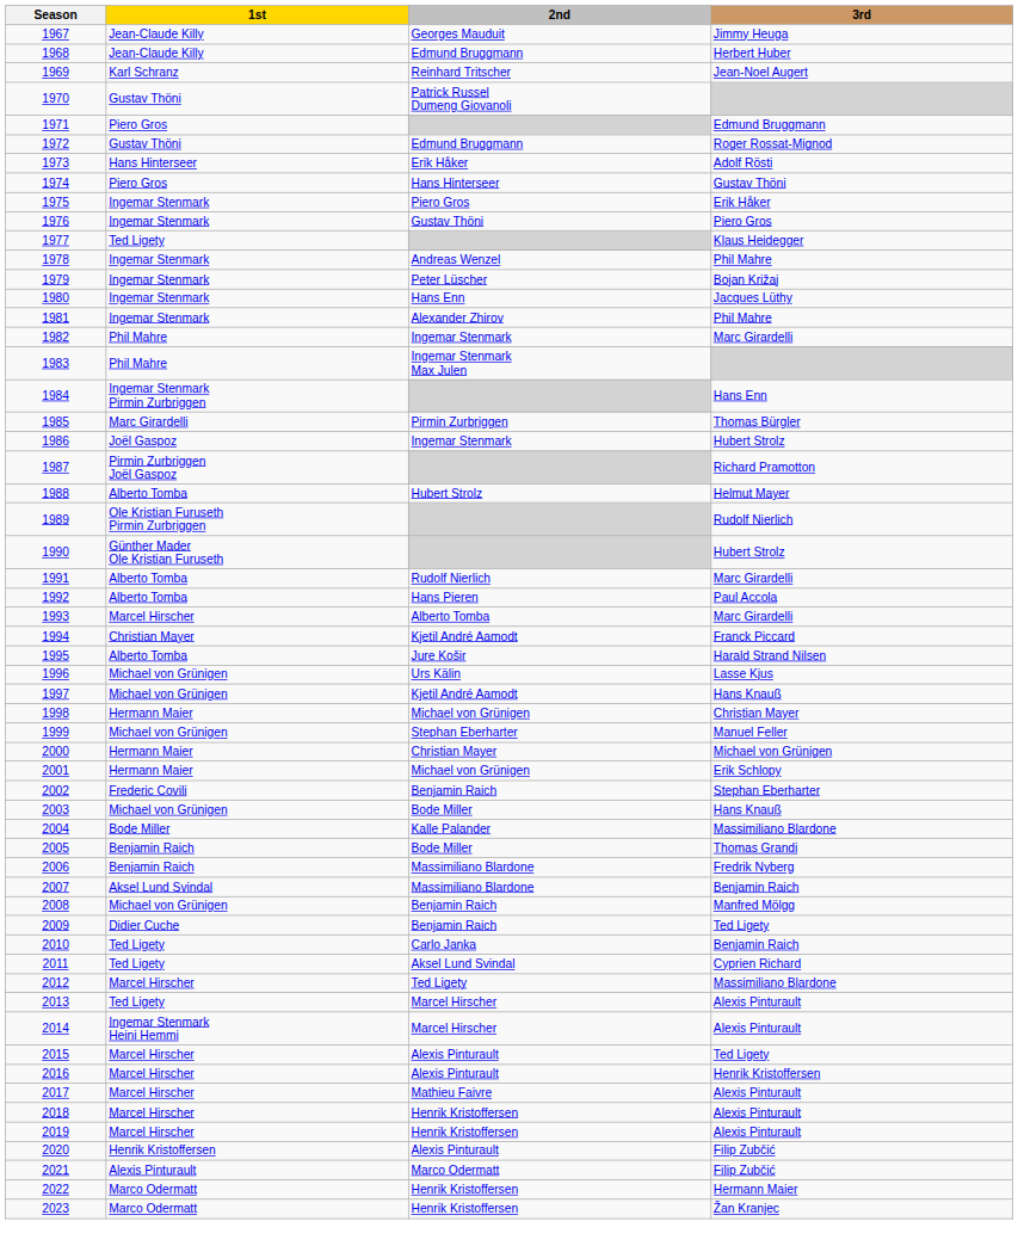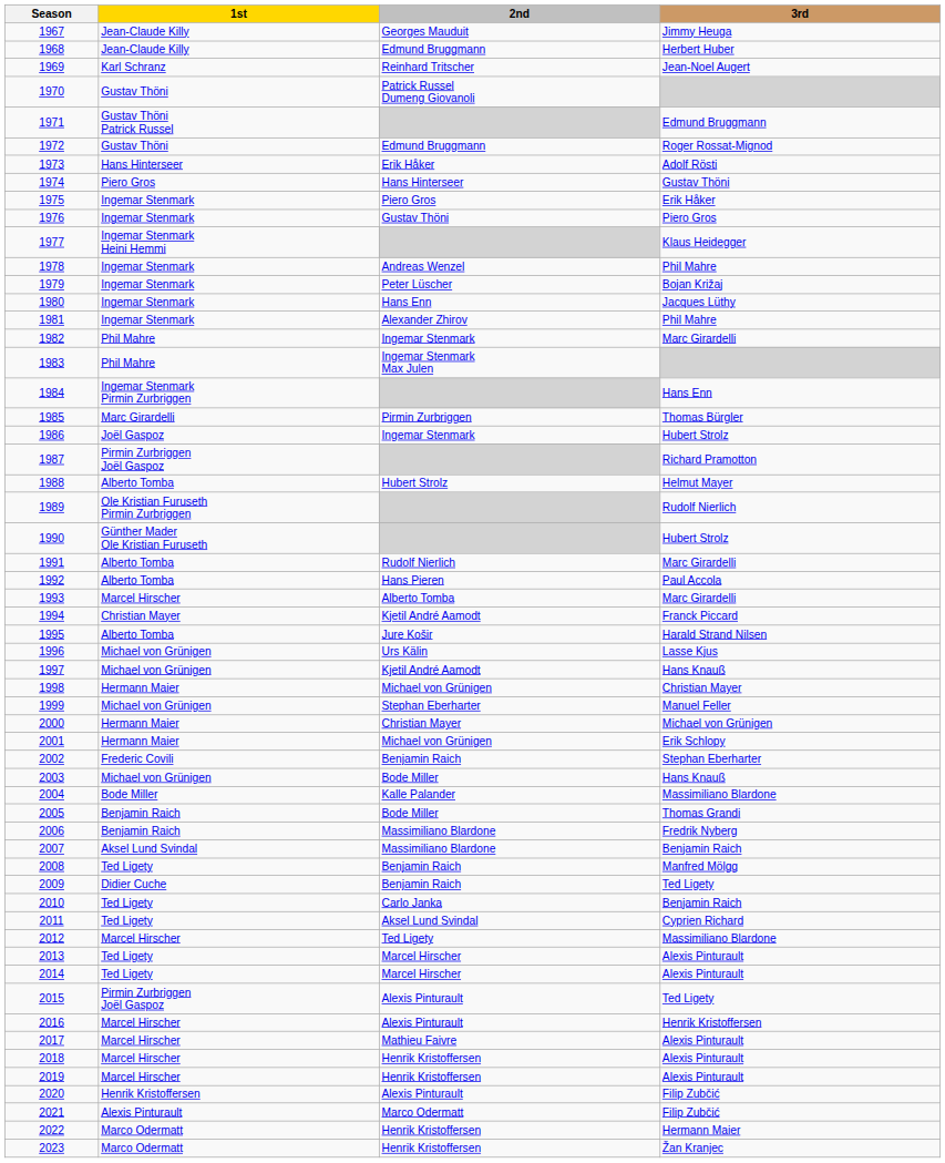1971 | 1st: Piero Gros -> Gustav Thöni Patrick Russel
1977 | 1st: Ted Ligety -> Ingemar Stenmark Heini Hemmi
2008 | 1st: Michael von Grünigen -> Ted Ligety
2014 | 1st: Ingemar Stenmark Heini Hemmi -> Ted Ligety
2015 | 1st: Marcel Hirscher -> Pirmin Zurbriggen Joël Gaspoz
